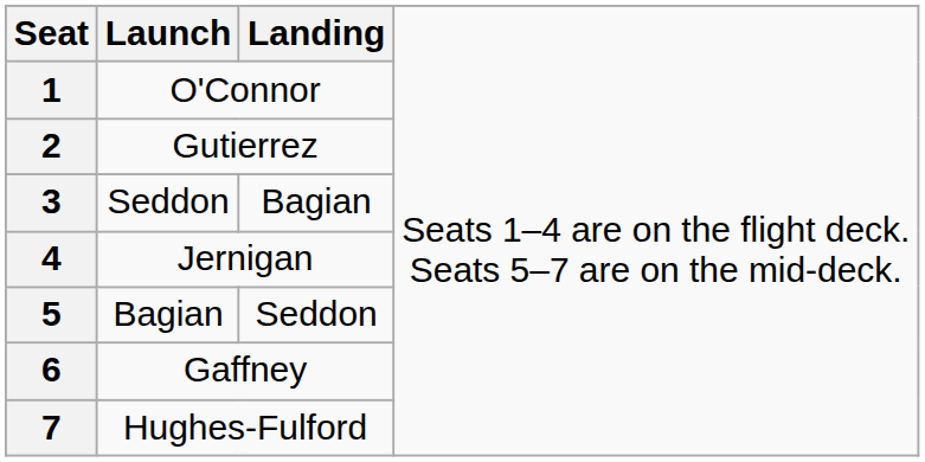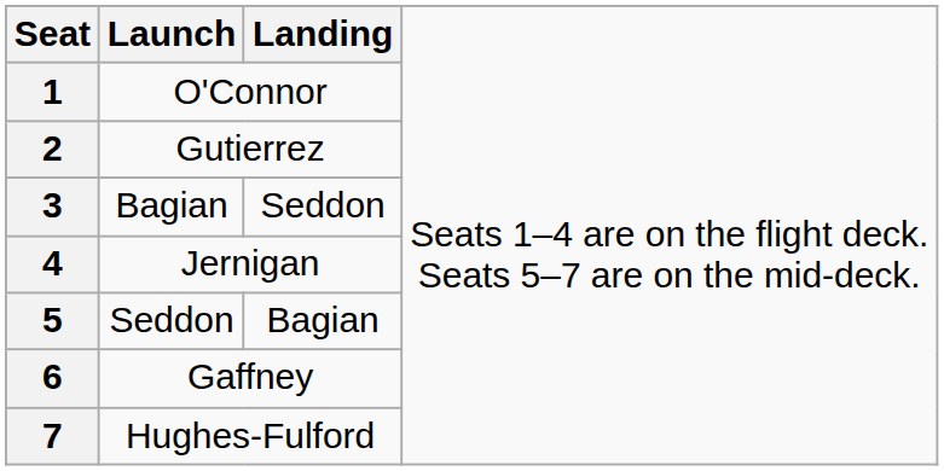3 | column 2: Seddon -> Bagian
3 | column 3: Bagian -> Seddon
5 | column 2: Bagian -> Seddon
5 | column 3: Seddon -> Bagian
